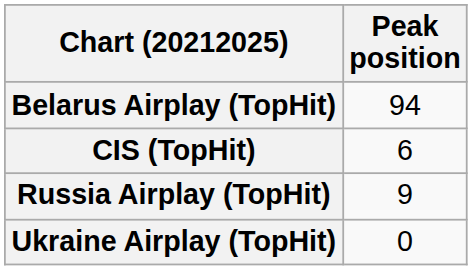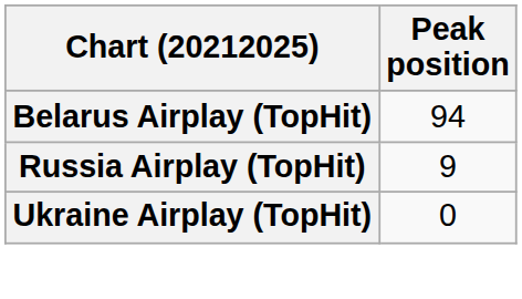- row: CIS (TopHit) | 6
